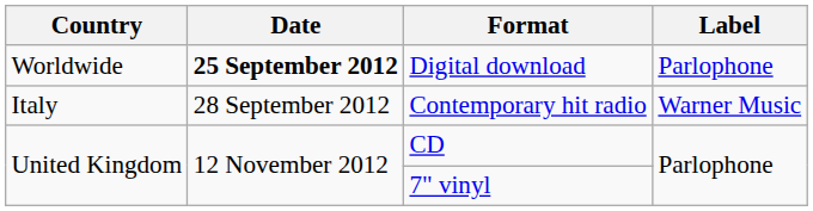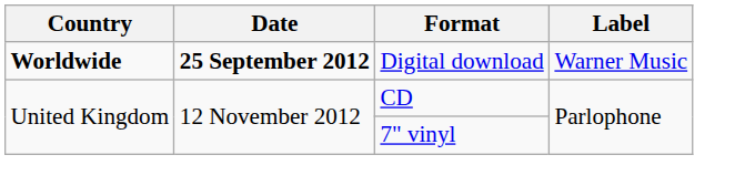Digital download | Country: normal -> bold
Digital download | Label: Parlophone -> Warner Music
- row: Italy | 28 September 2012 | Contemporary hit radio | Warner Music
